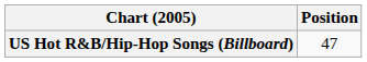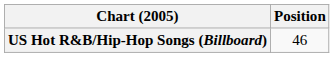US Hot R&B/Hip-Hop Songs (Billboard) | Position: 47 -> 46
